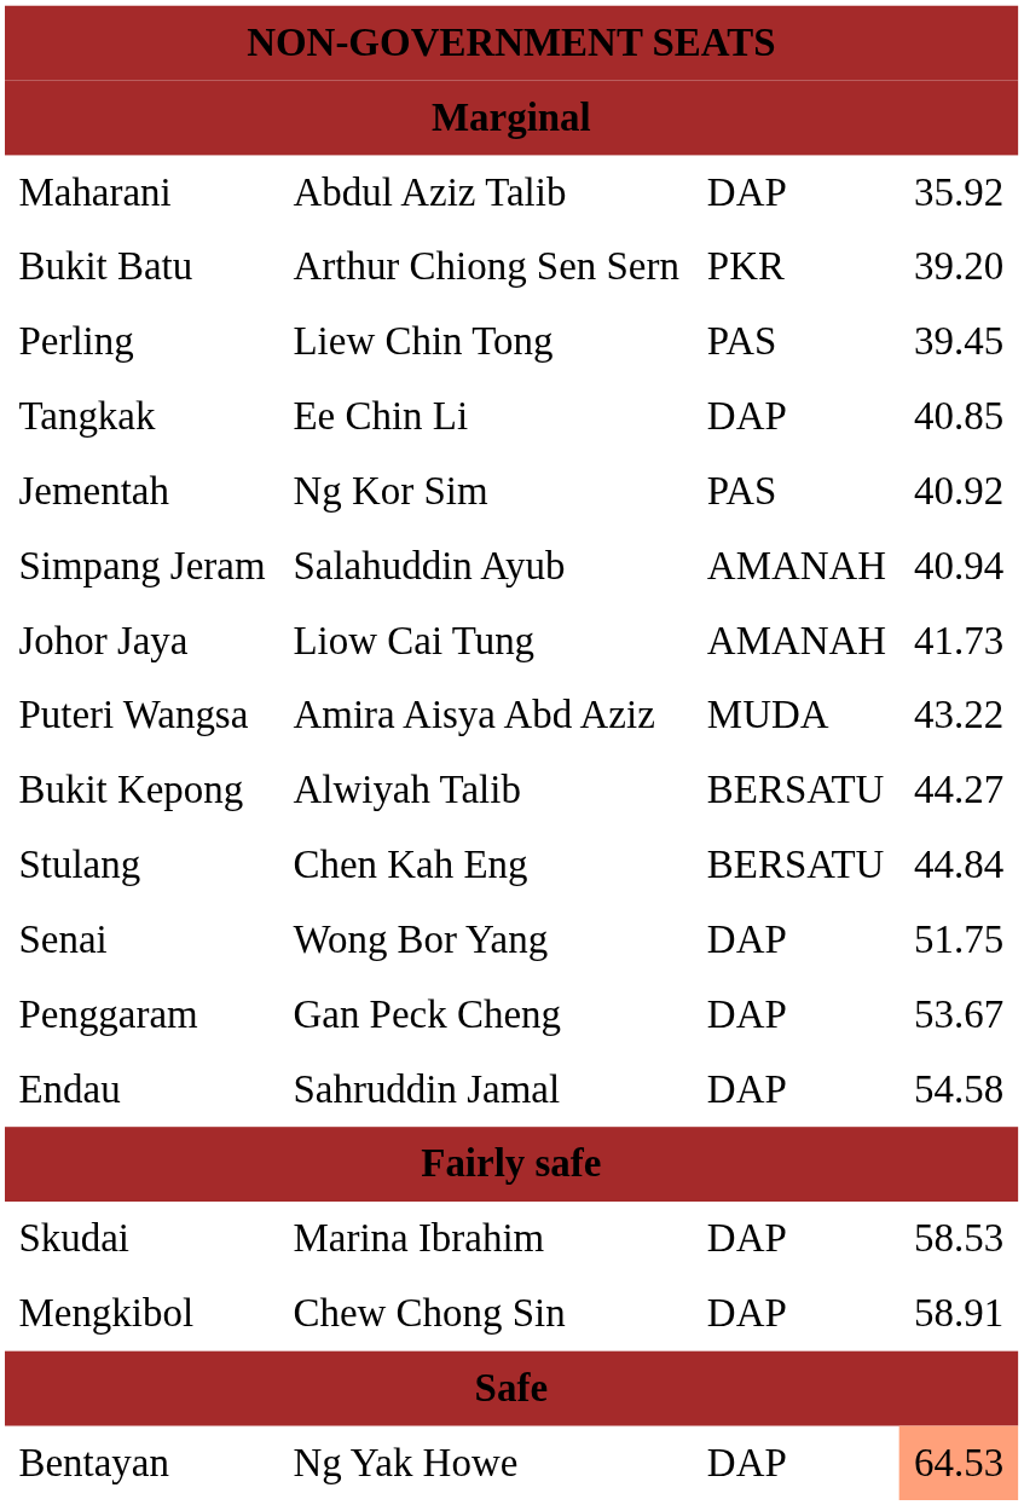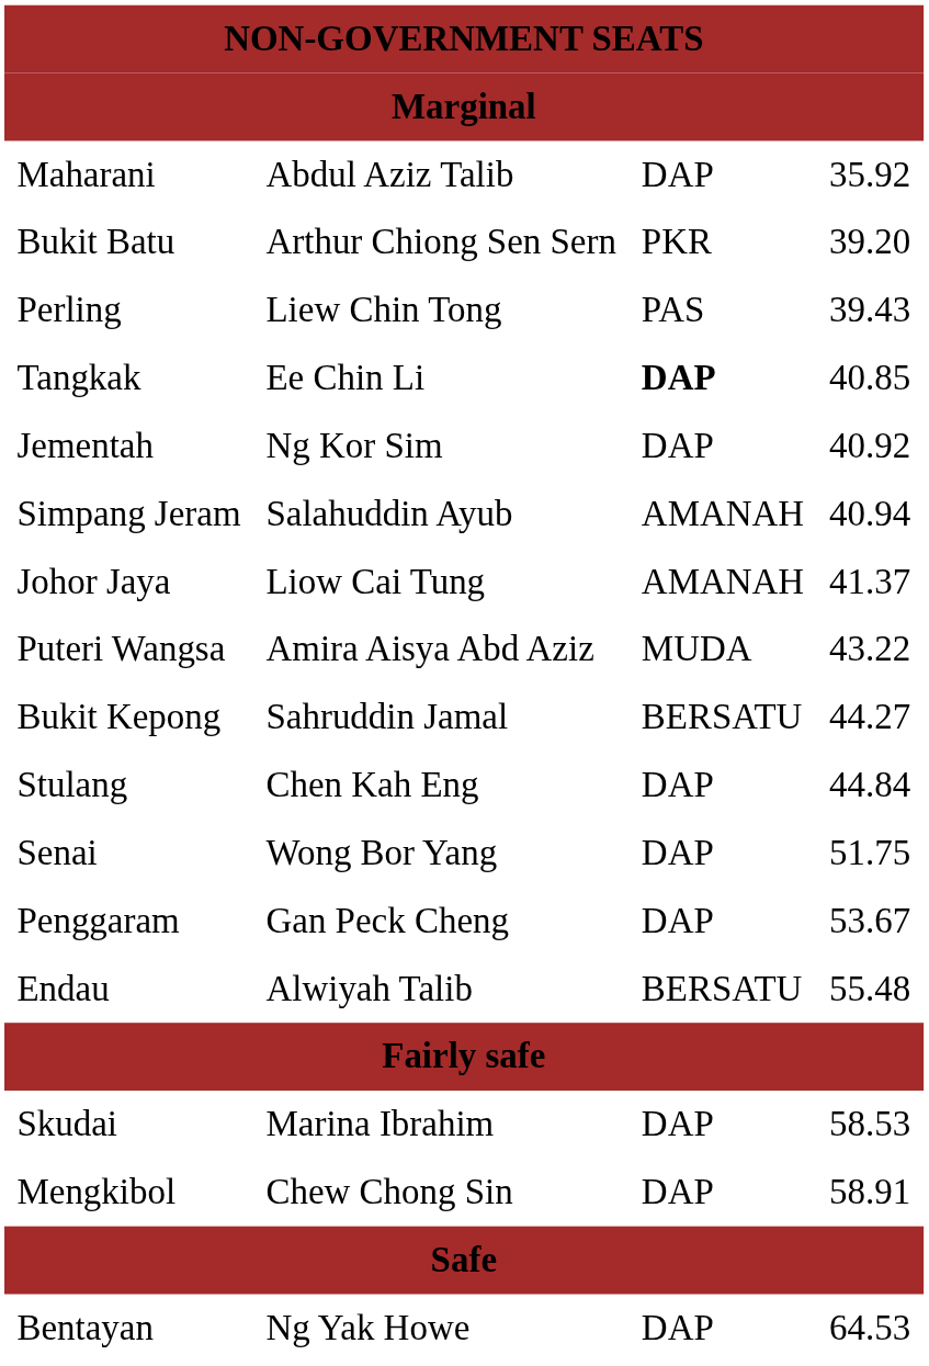Perling | column 4: 39.45 -> 39.43
Tangkak | column 3: normal -> bold
Jementah | column 3: PAS -> DAP
Johor Jaya | column 4: 41.73 -> 41.37
Bukit Kepong | column 2: Alwiyah Talib -> Sahruddin Jamal
Stulang | column 3: BERSATU -> DAP
Endau | column 2: Sahruddin Jamal -> Alwiyah Talib
Endau | column 3: DAP -> BERSATU
Endau | column 4: 54.58 -> 55.48
Bentayan | column 4: lightsalmon background -> no background
